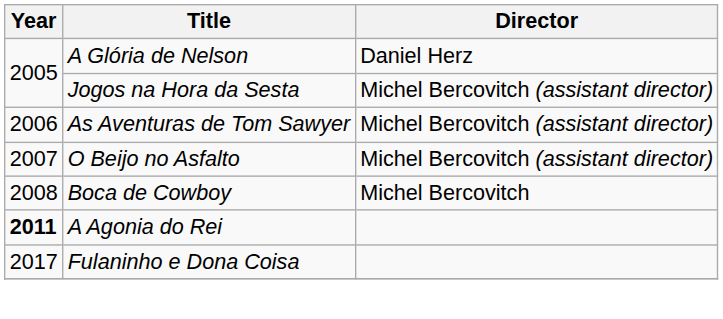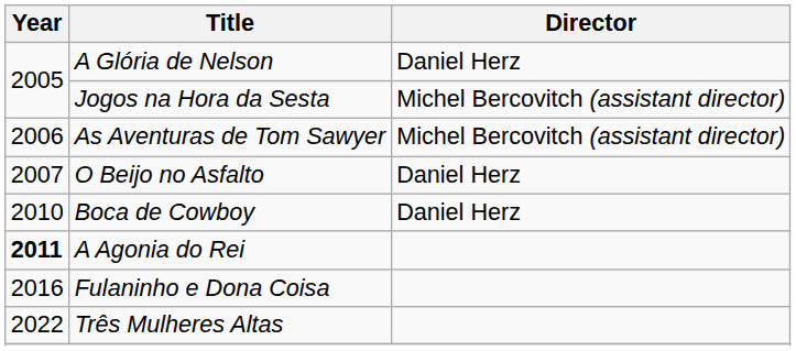O Beijo no Asfalto | Director: Michel Bercovitch (assistant director) -> Daniel Herz
Boca de Cowboy | Year: 2008 -> 2010
Boca de Cowboy | Director: Michel Bercovitch -> Daniel Herz
Fulaninho e Dona Coisa | Year: 2017 -> 2016
+ row: 2022 | Três Mulheres Altas
